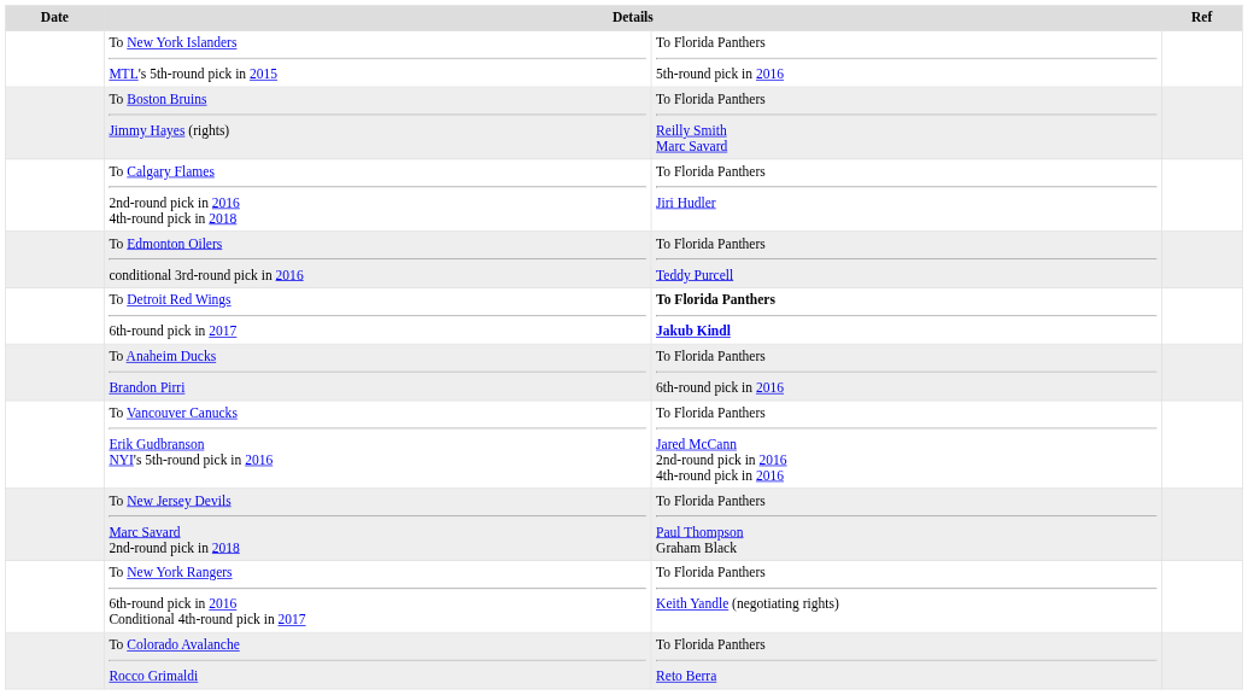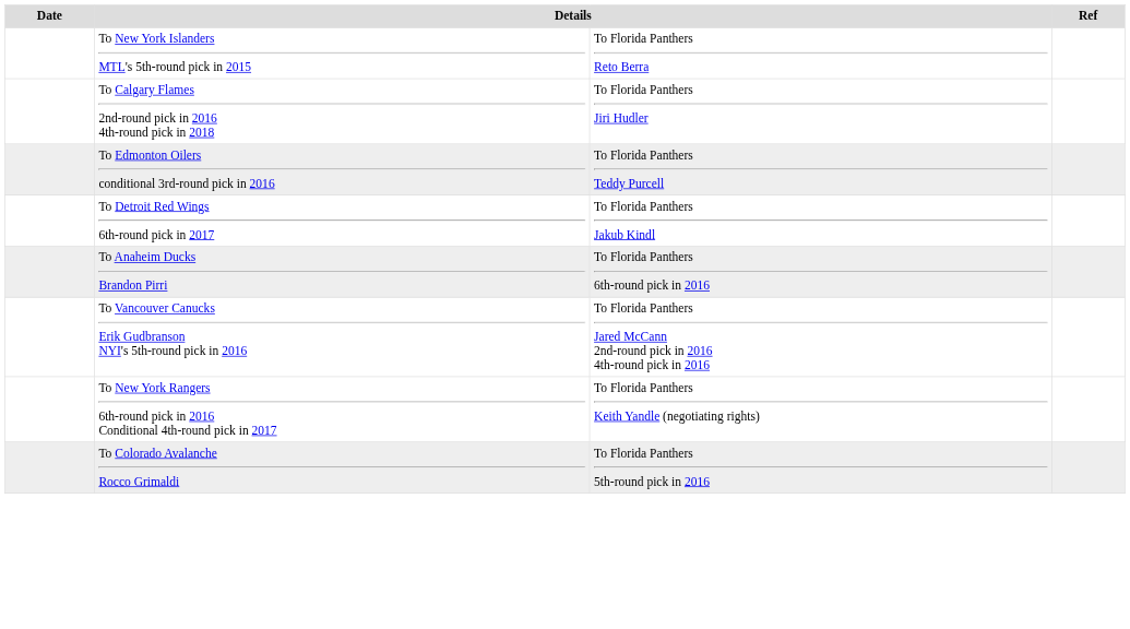To New York Islanders MTL's 5th-round pick in 2015 | column 3: To Florida Panthers 5th-round pick in 2016 -> To Florida Panthers Reto Berra
- row: To Boston Bruins Jimmy Hayes (rights) | To Florida Panthers Reilly Smith Marc Savard
To Detroit Red Wings 6th-round pick in 2017 | column 3: bold -> normal
- row: To New Jersey Devils Marc Savard 2nd-round pick in 2018 | To Florida Panthers Paul Thompson Graham Black
To Colorado Avalanche Rocco Grimaldi | column 3: To Florida Panthers Reto Berra -> To Florida Panthers 5th-round pick in 2016
